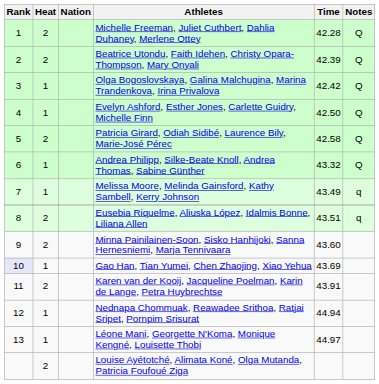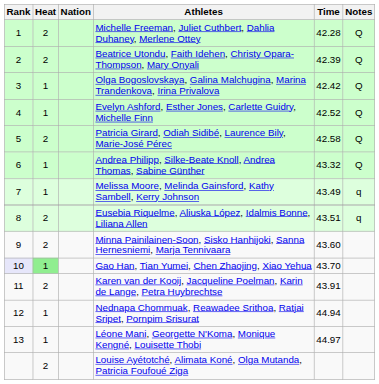Evelyn Ashford, Esther Jones, Carlette Guidry, Michelle Finn | Time: 42.50 -> 42.52
Gao Han, Tian Yumei, Chen Zhaojing, Xiao Yehua | Heat: no background -> lightgreen background
Gao Han, Tian Yumei, Chen Zhaojing, Xiao Yehua | Time: 43.69 -> 43.70
